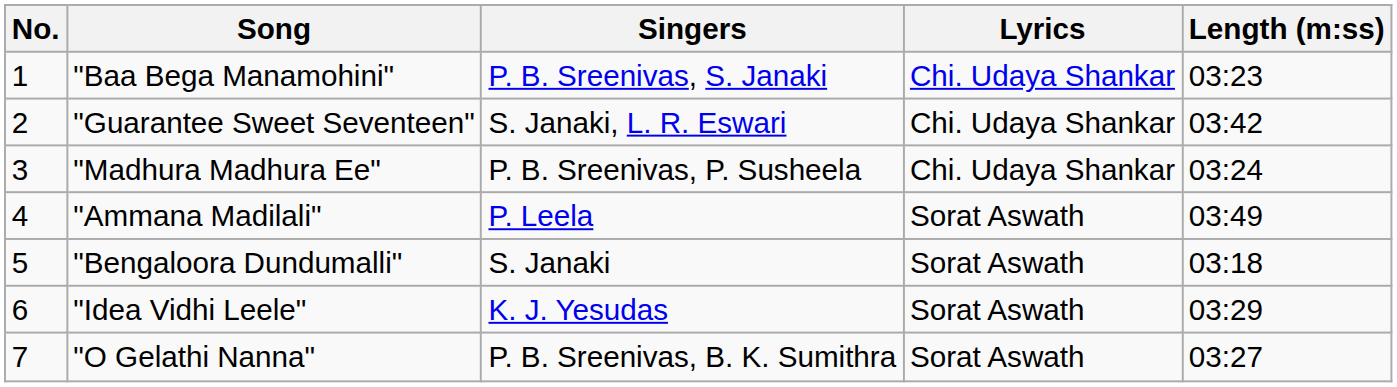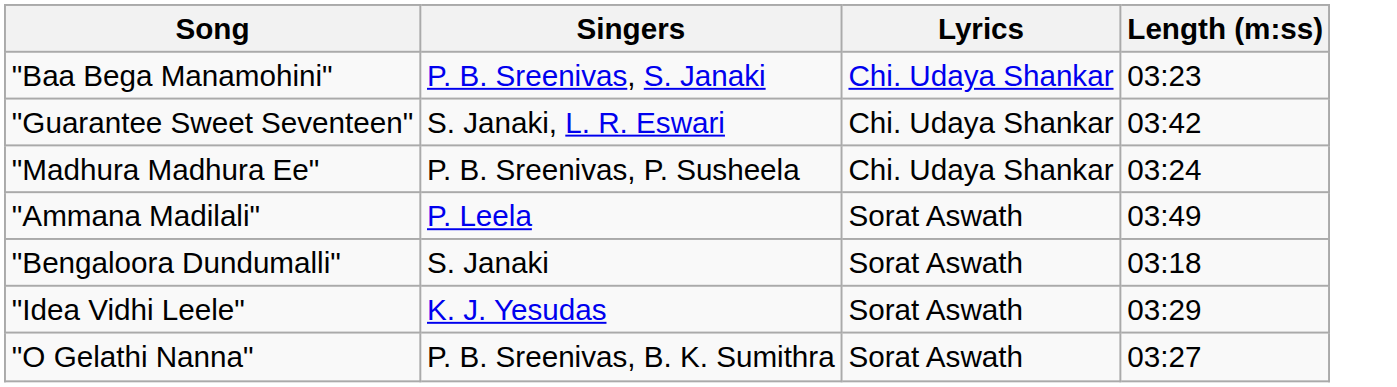- column: No. | 1 | 2 | 3 | 4 | 5 | 6 | 7
